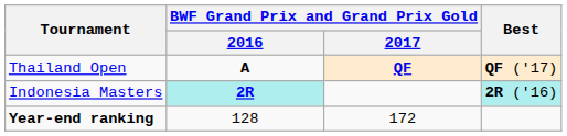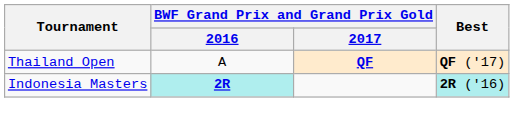Thailand Open | BWF Grand Prix and Grand Prix Gold / 2016: bold -> normal
- row: Year-end ranking | 128 | 172
